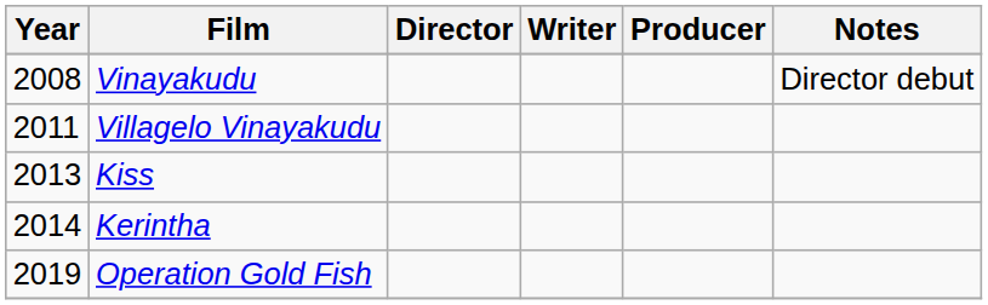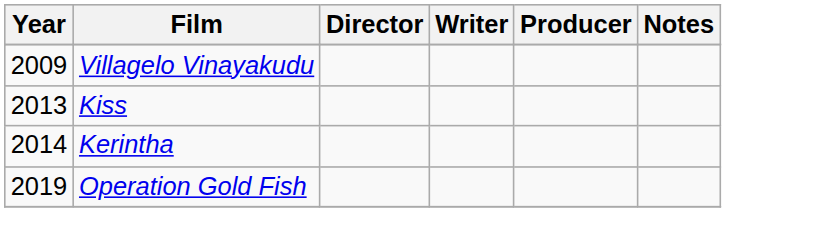- row: 2008 | Vinayakudu | Director debut
Villagelo Vinayakudu | Year: 2011 -> 2009
